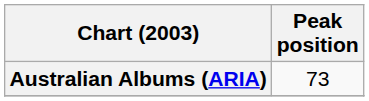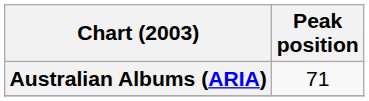Australian Albums (ARIA) | Peak position: 73 -> 71
